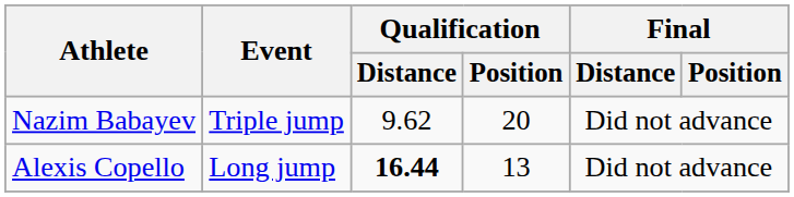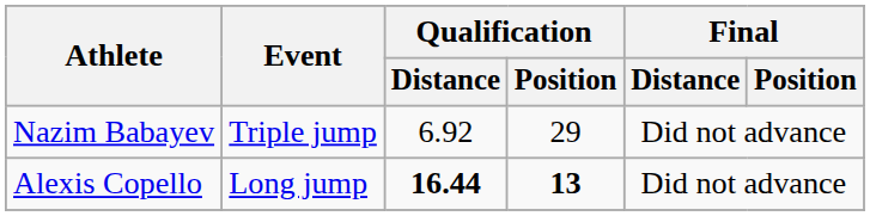Nazim Babayev | Qualification / Distance: 9.62 -> 6.92
Nazim Babayev | Qualification / Position: 20 -> 29
Alexis Copello | Qualification / Position: normal -> bold
